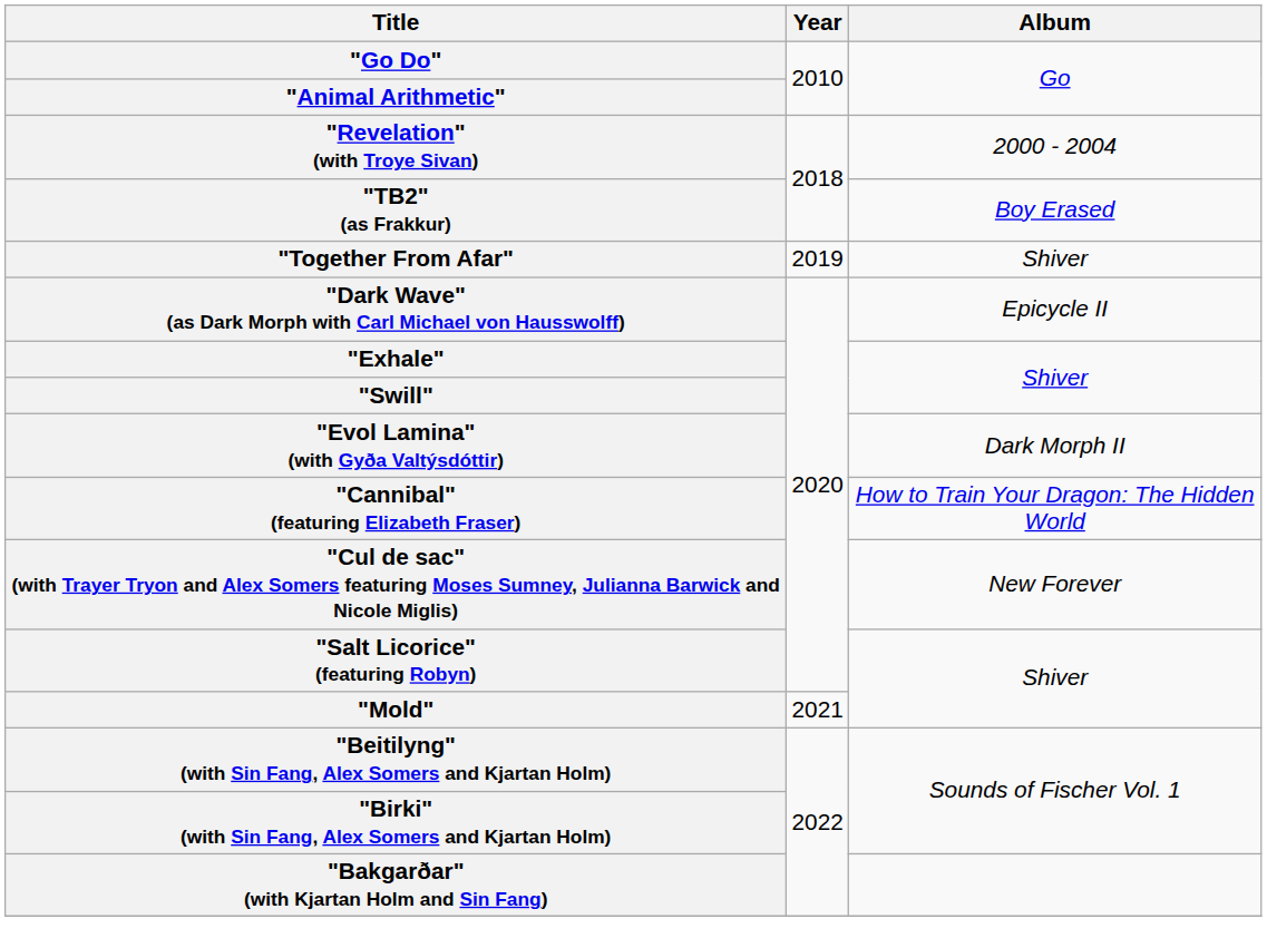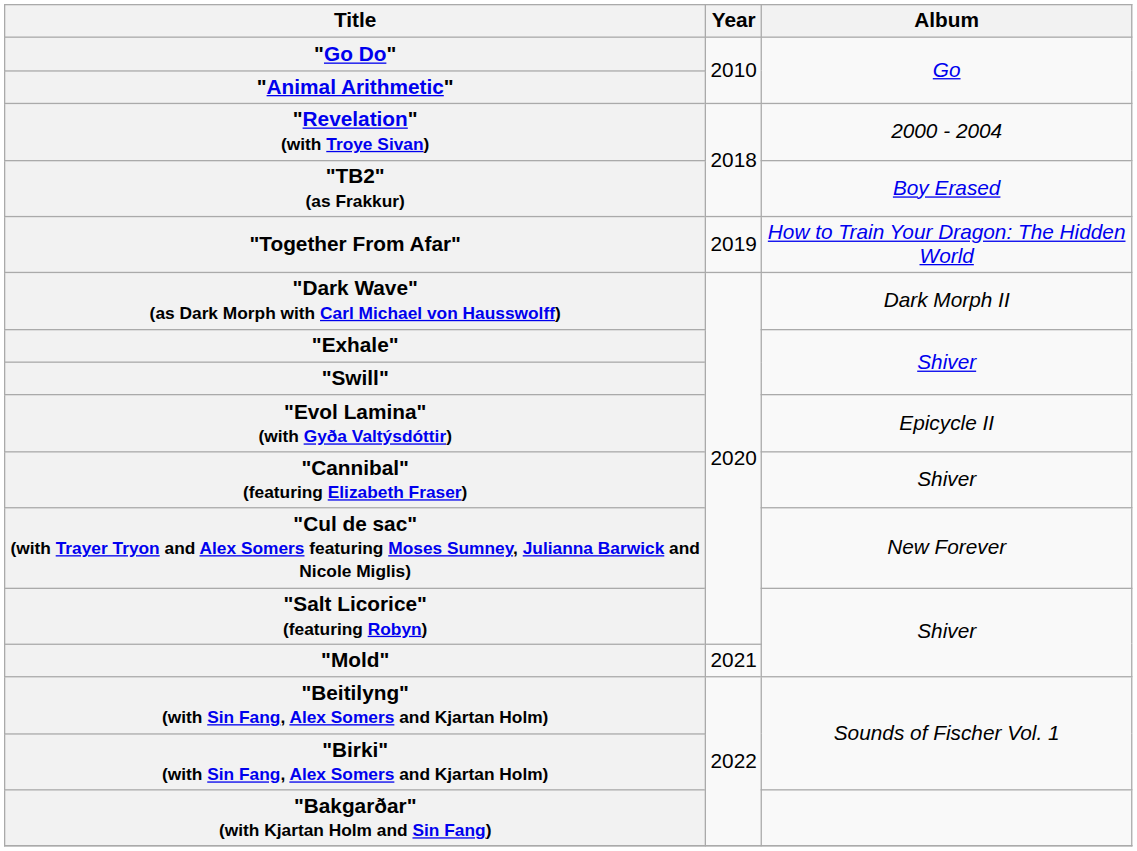"Together From Afar" | Album: Shiver -> How to Train Your Dragon: The Hidden World
"Dark Wave" (as Dark Morph with Carl Michael von Hausswolff) | Album: Epicycle II -> Dark Morph II
"Evol Lamina" (with Gyða Valtýsdóttir) | Album: Dark Morph II -> Epicycle II
"Cannibal" (featuring Elizabeth Fraser) | Album: How to Train Your Dragon: The Hidden World -> Shiver
